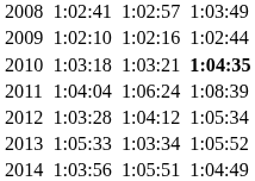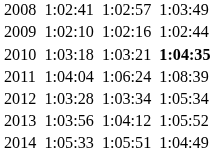2012 | column 5: 1:04:12 -> 1:03:34
2013 | column 3: 1:05:33 -> 1:03:56
2013 | column 5: 1:03:34 -> 1:04:12
2014 | column 3: 1:03:56 -> 1:05:33
